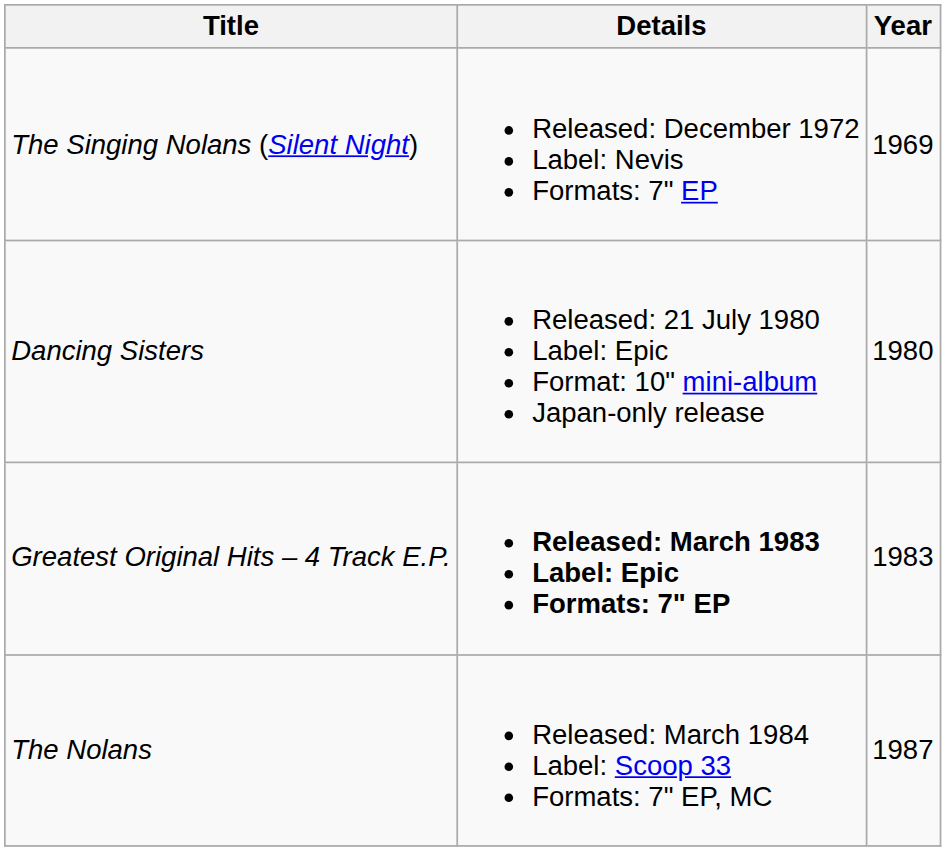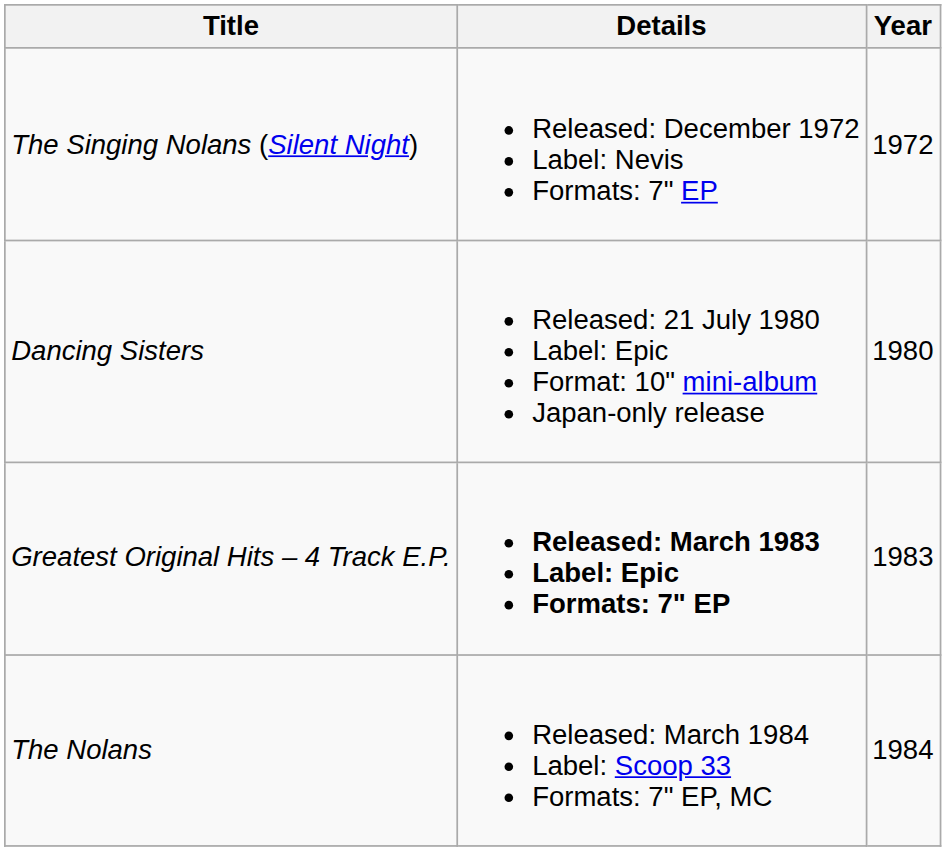The Singing Nolans (Silent Night) | Year: 1969 -> 1972
The Nolans | Year: 1987 -> 1984
